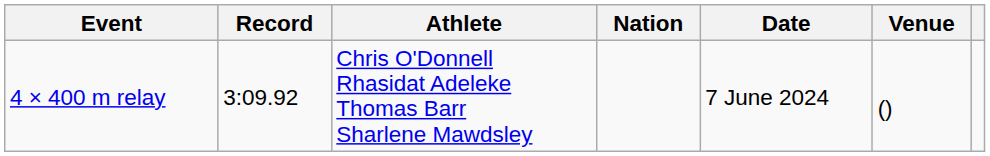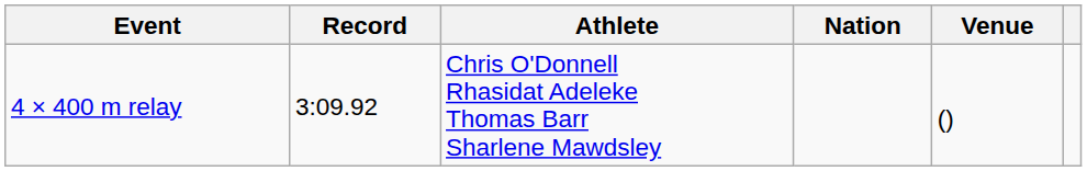- column: Date | 7 June 2024
